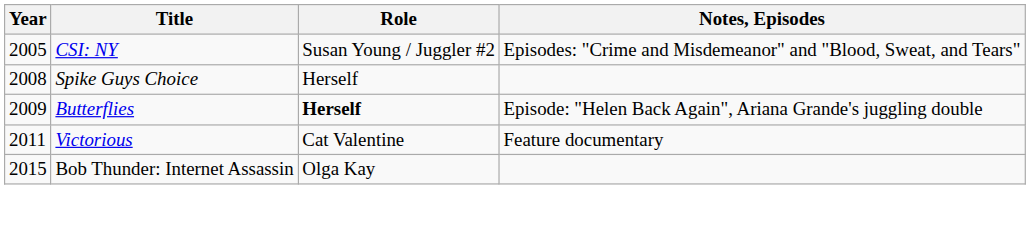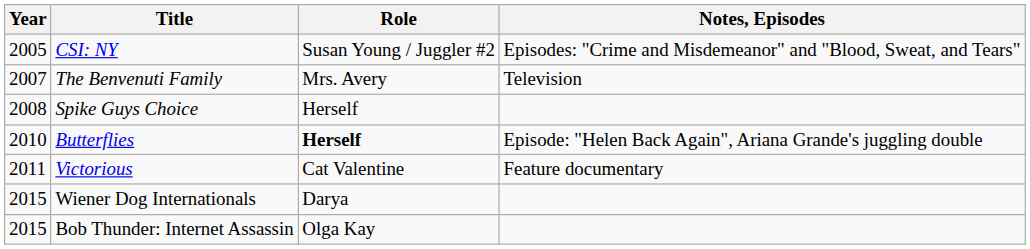+ row: 2007 | The Benvenuti Family | Mrs. Avery | Television
Butterflies | Year: 2009 -> 2010
+ row: 2015 | Wiener Dog Internationals | Darya
